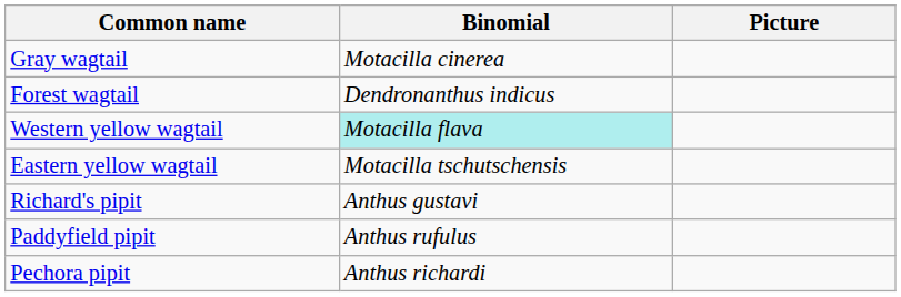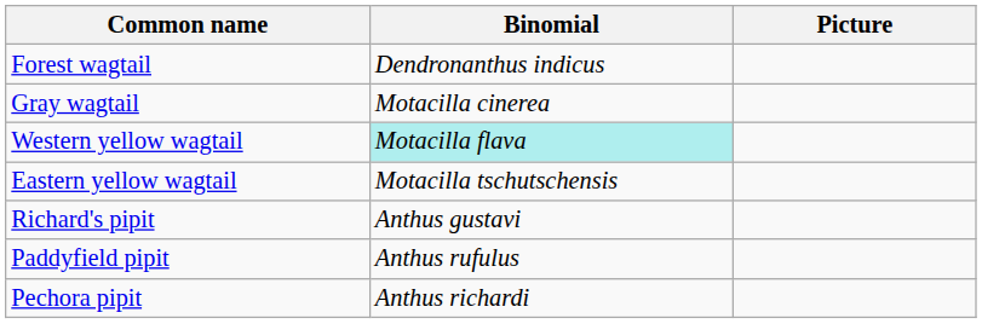rows swapped: Forest wagtail <-> Gray wagtail
